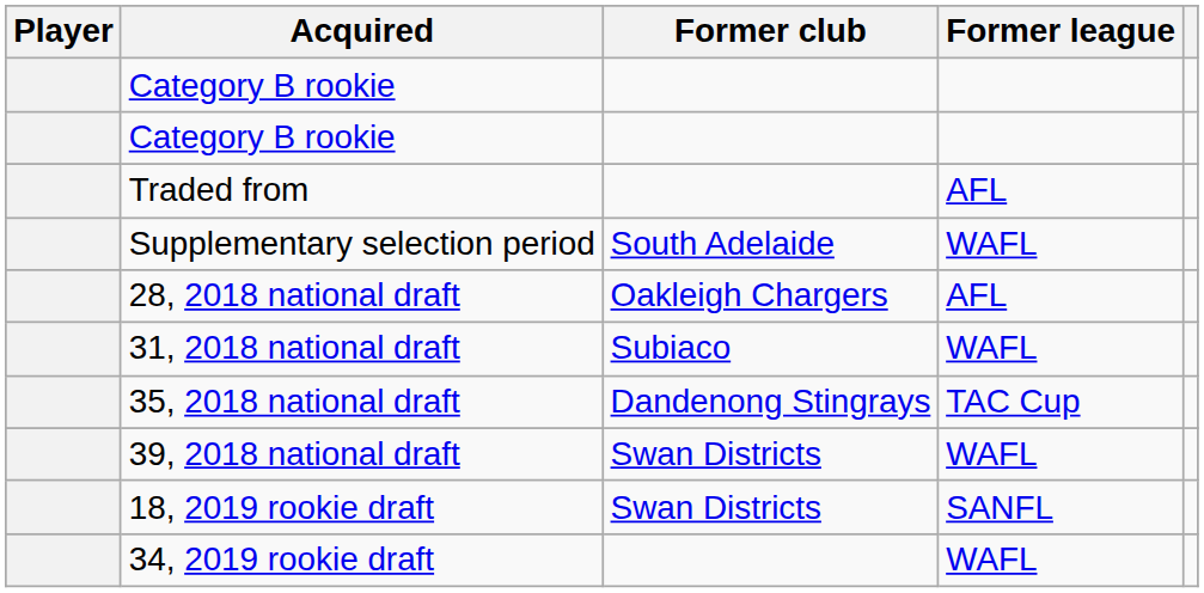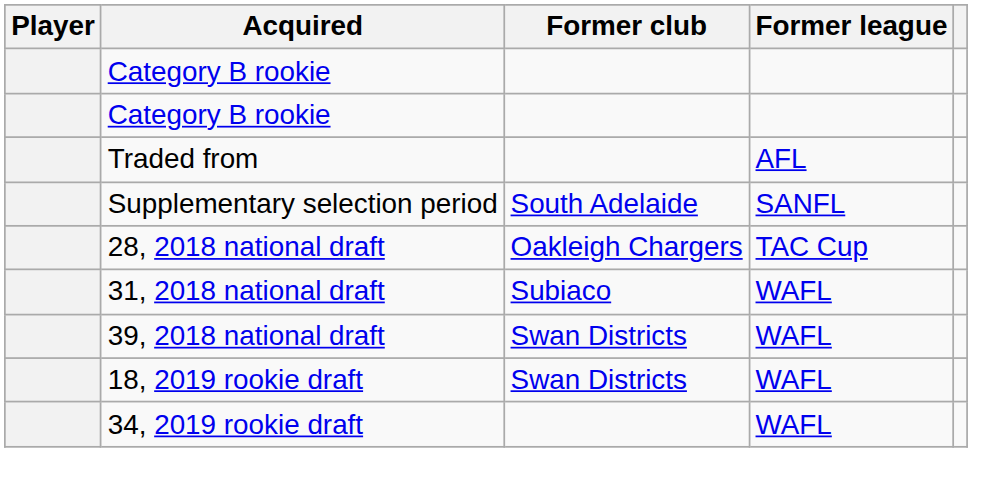Supplementary selection period | Former league: WAFL -> SANFL
28, 2018 national draft | Former league: AFL -> TAC Cup
- row: 35, 2018 national draft | Dandenong Stingrays | TAC Cup
18, 2019 rookie draft | Former league: SANFL -> WAFL
